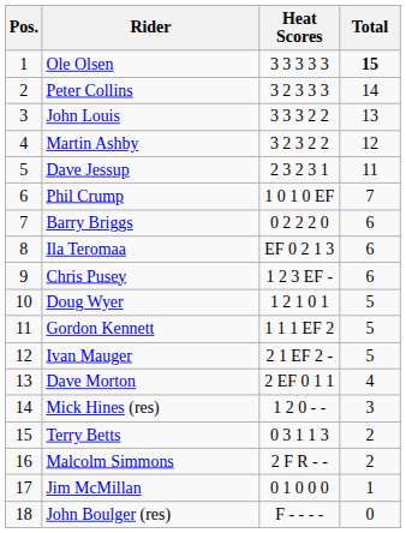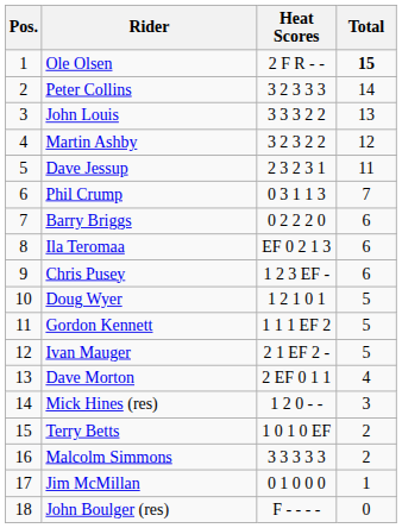Ole Olsen | Heat Scores: 3 3 3 3 3 -> 2 F R - -
Phil Crump | Heat Scores: 1 0 1 0 EF -> 0 3 1 1 3
Terry Betts | Heat Scores: 0 3 1 1 3 -> 1 0 1 0 EF
Malcolm Simmons | Heat Scores: 2 F R - - -> 3 3 3 3 3
